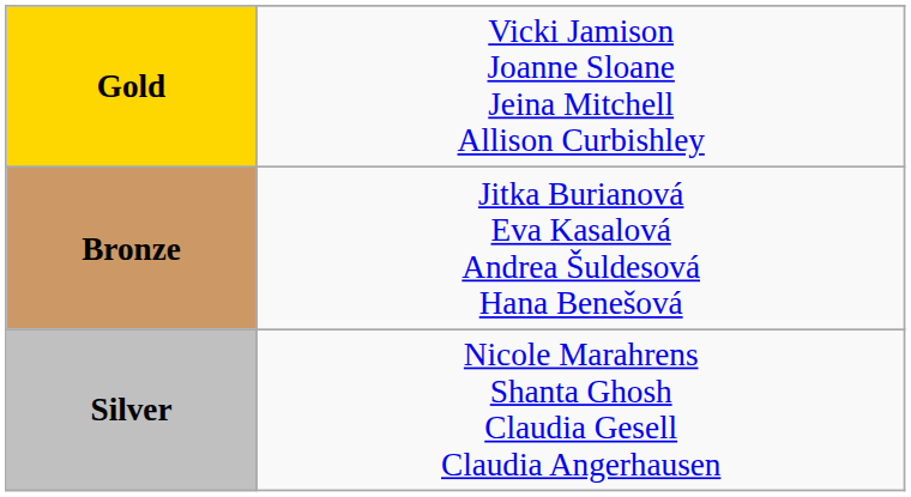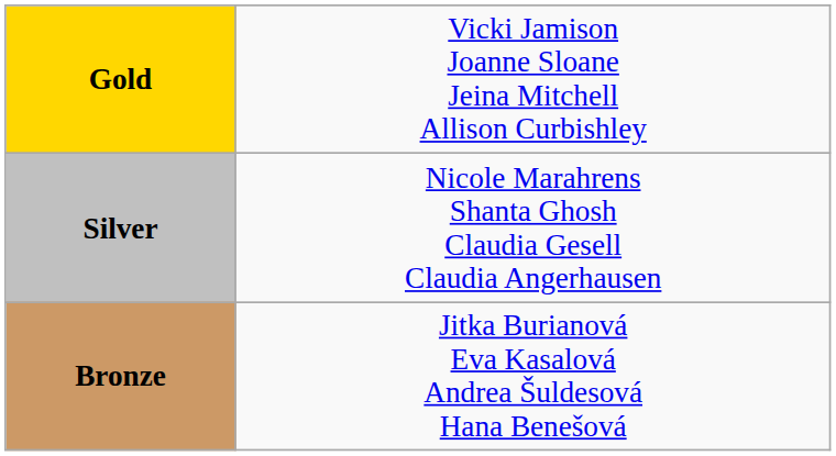rows swapped: Silver <-> Bronze
